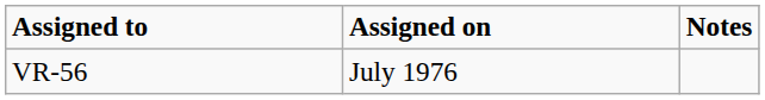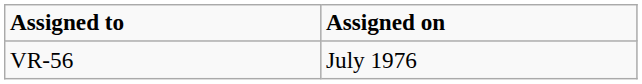- column: Notes
